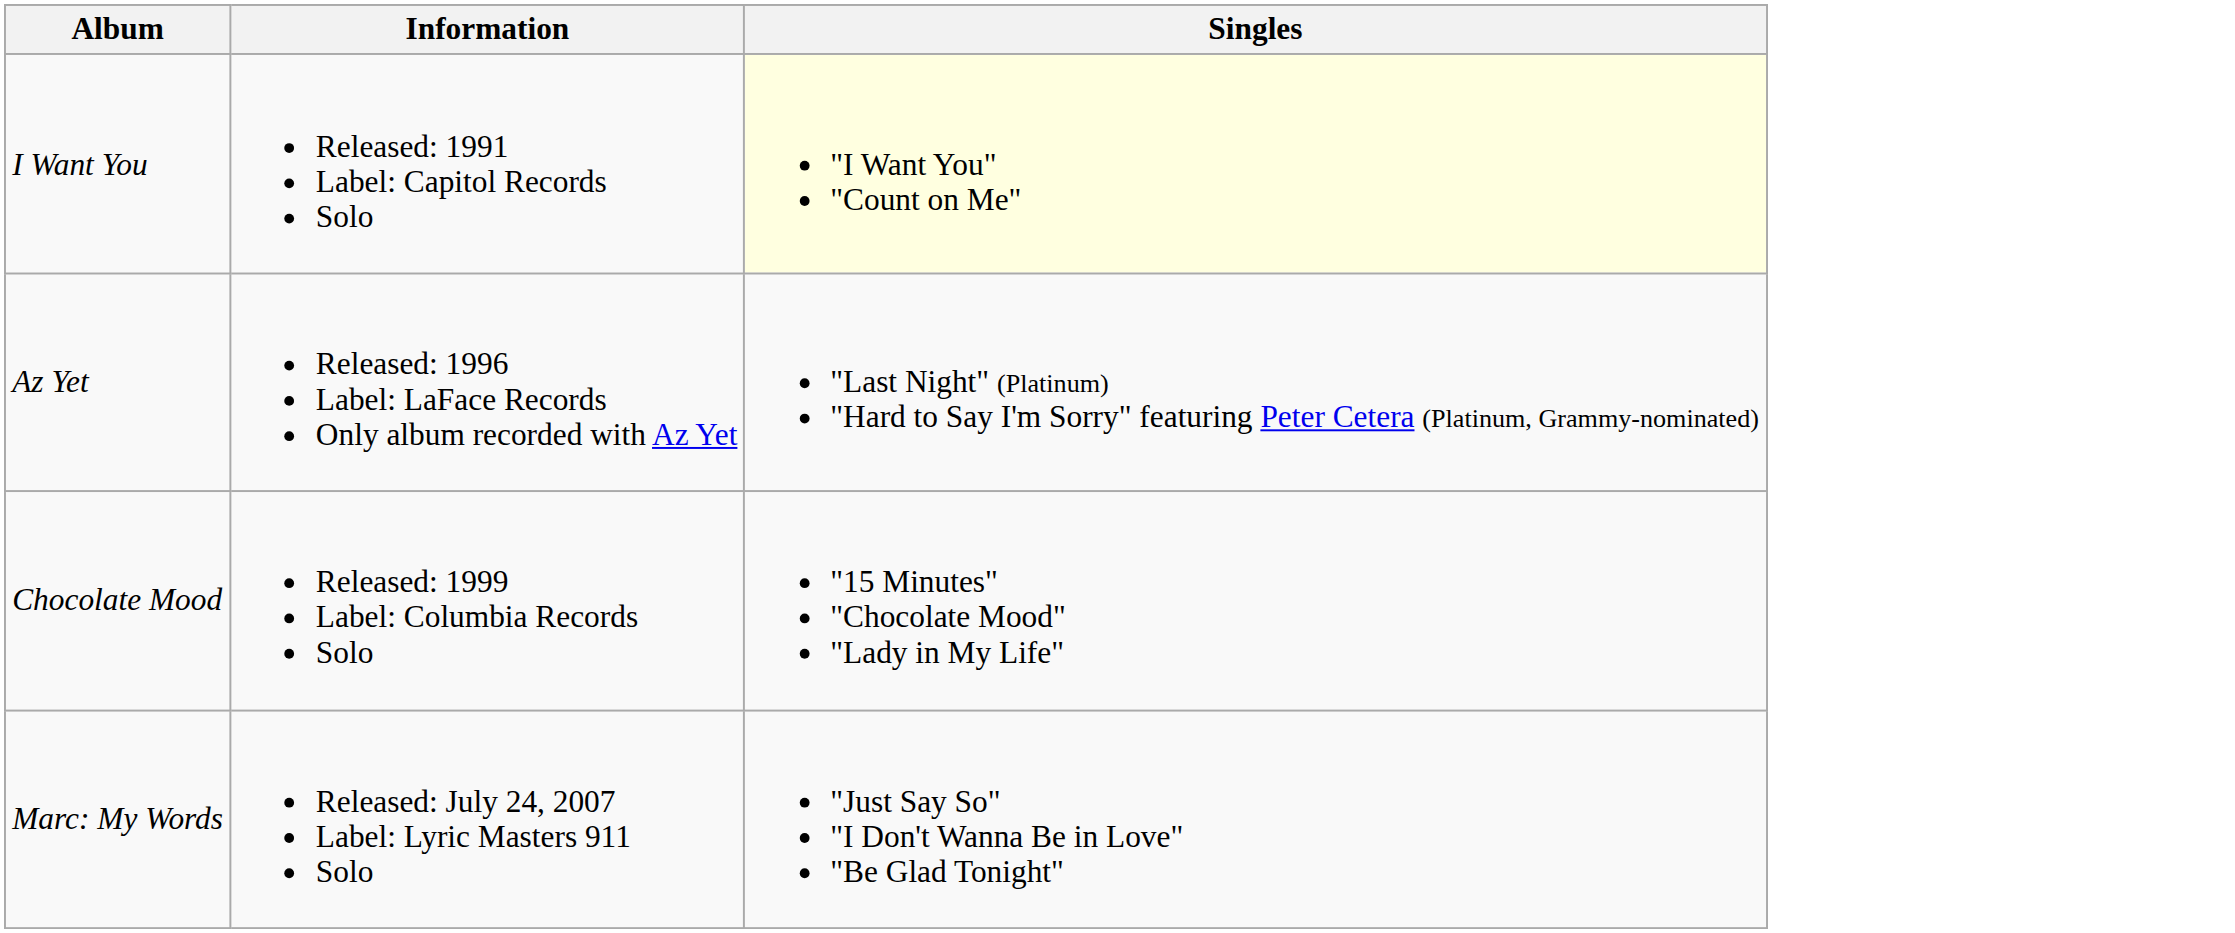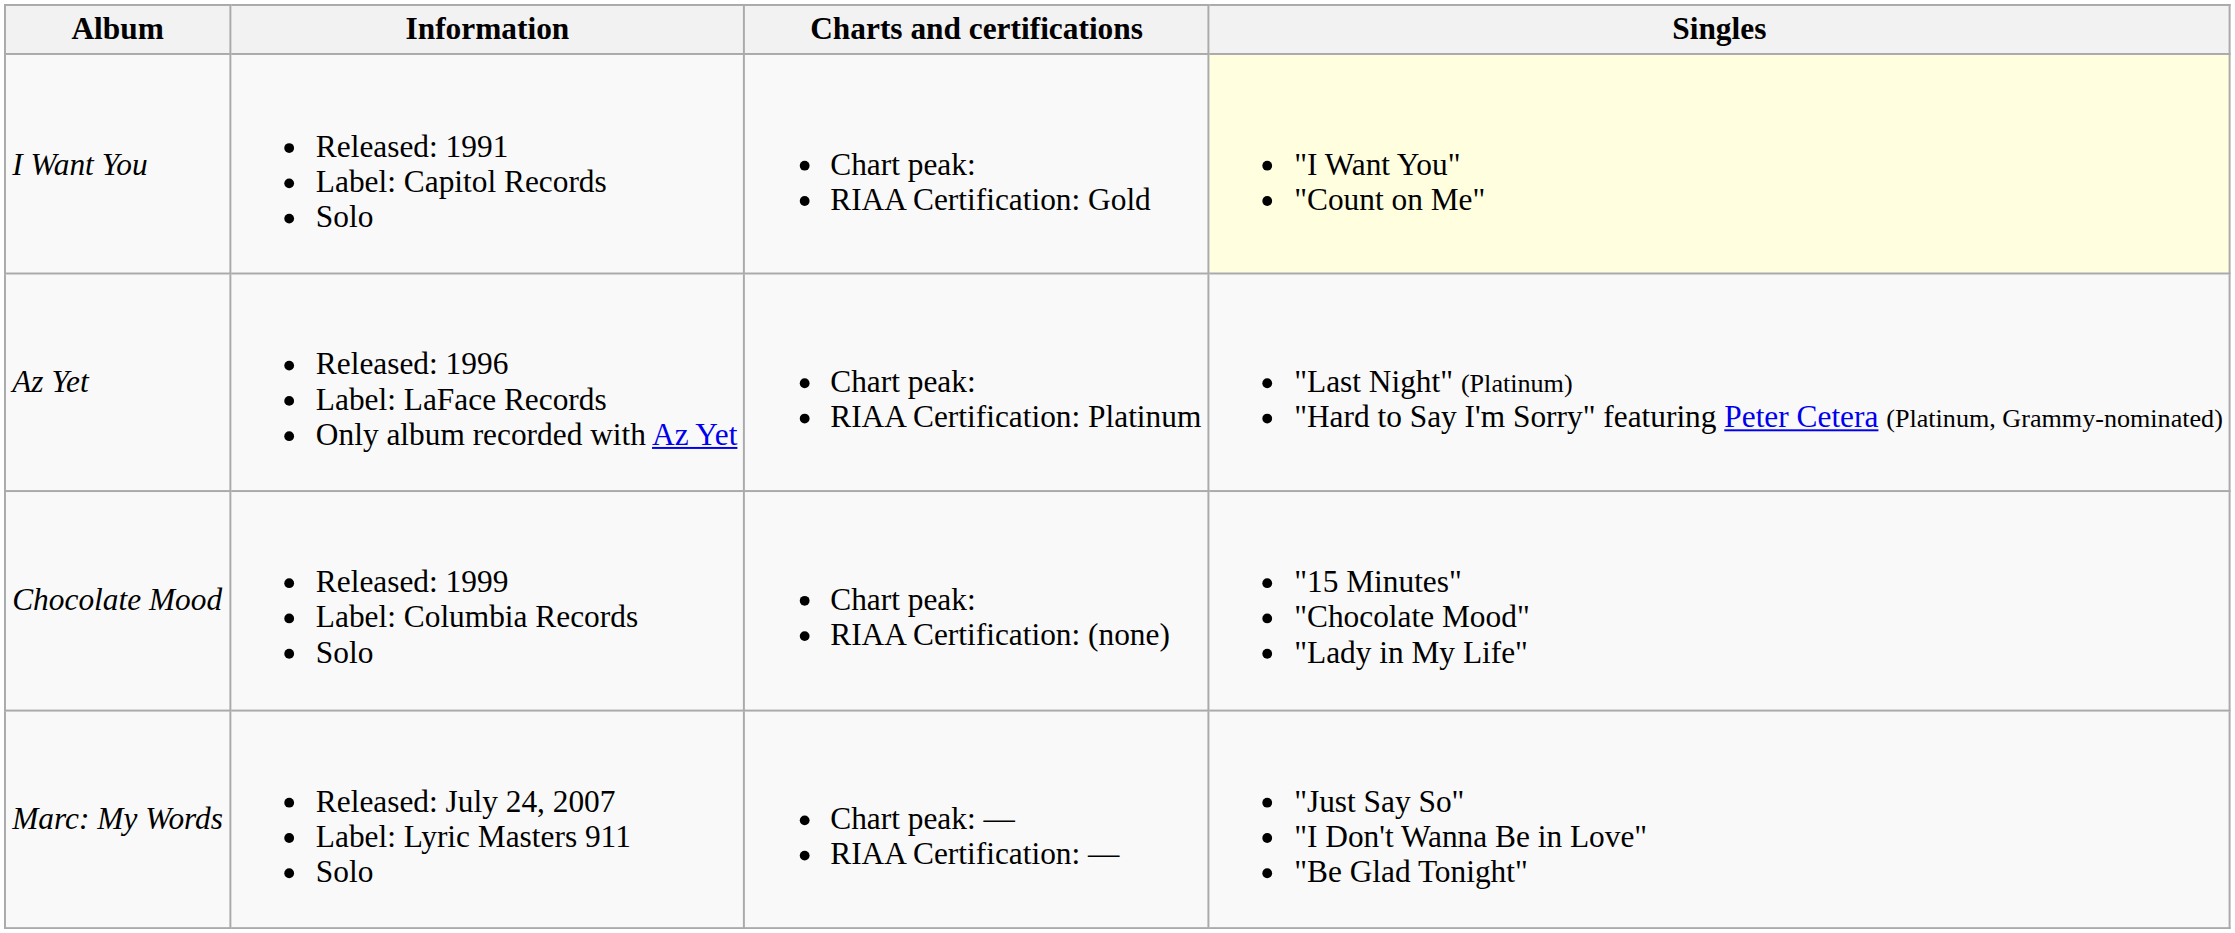+ column: Charts and certifications | Chart peak: RIAA Certification: Gold | Chart peak: RIAA Certification: Platinum | Chart peak: RIAA Certification: (none) | Chart peak: — RIAA Certification: —
